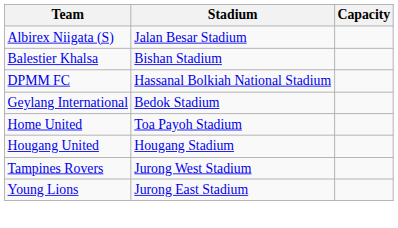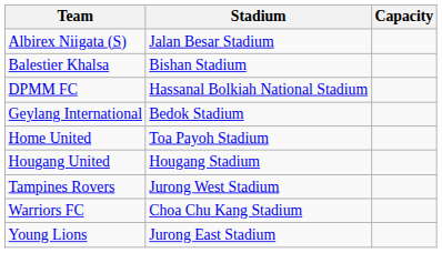+ row: Warriors FC | Choa Chu Kang Stadium
